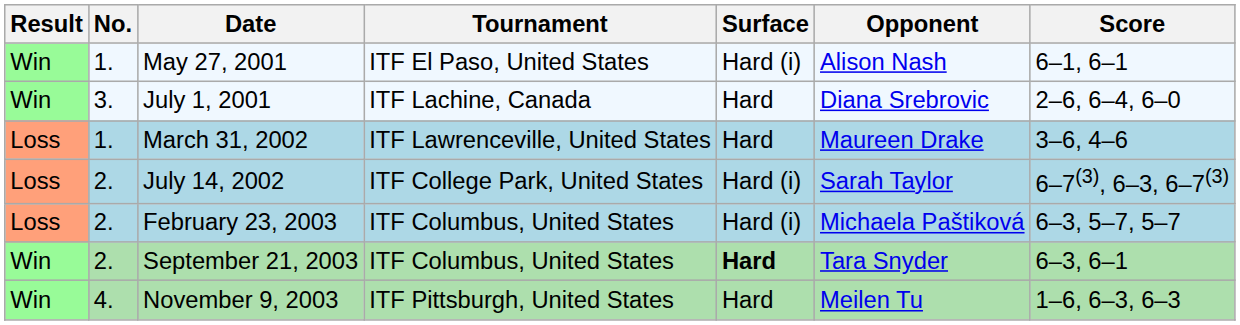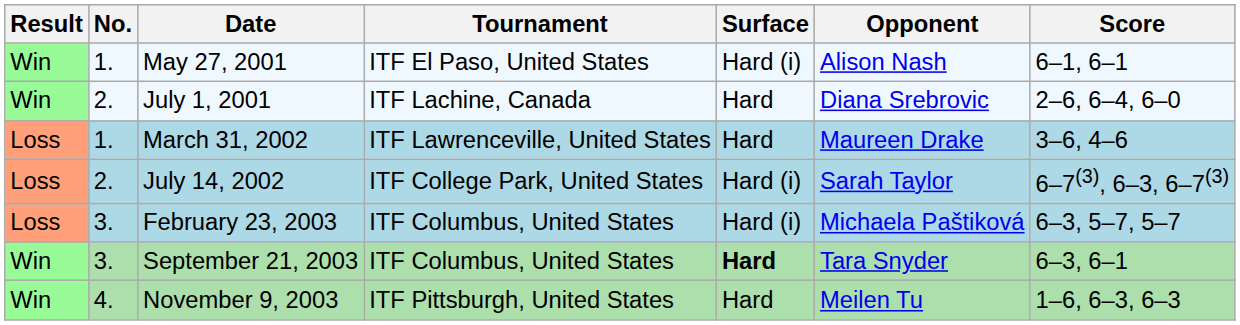July 1, 2001 | No.: 3. -> 2.
February 23, 2003 | No.: 2. -> 3.
September 21, 2003 | No.: 2. -> 3.
